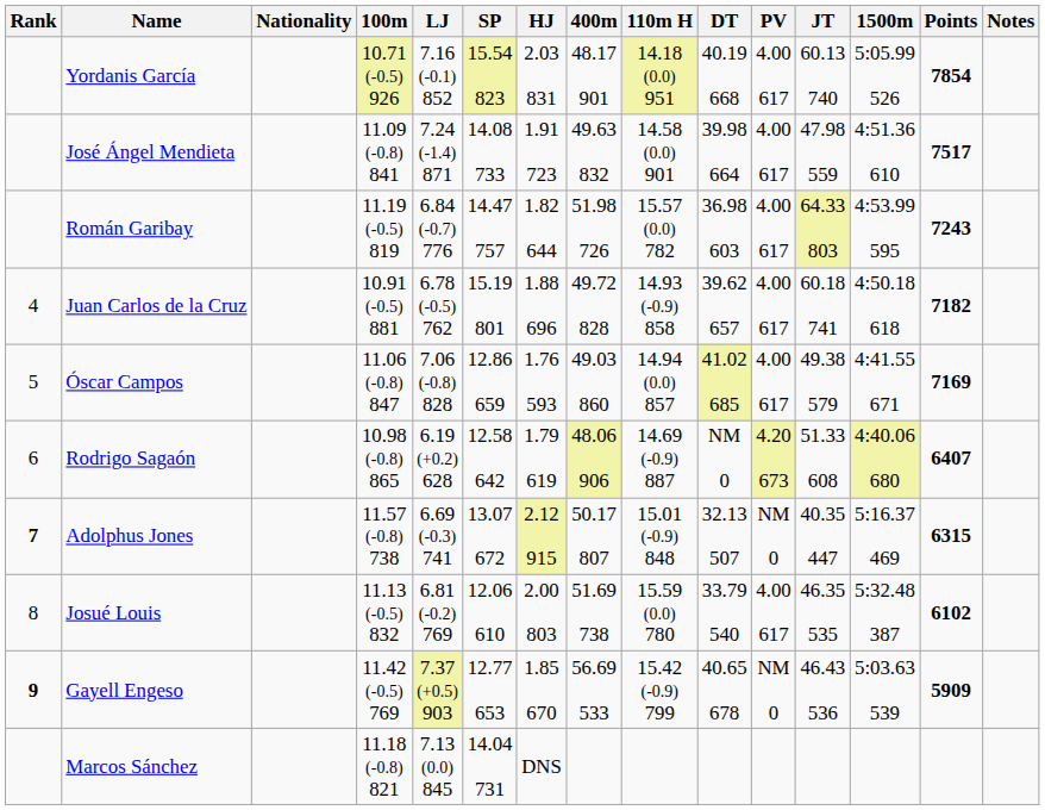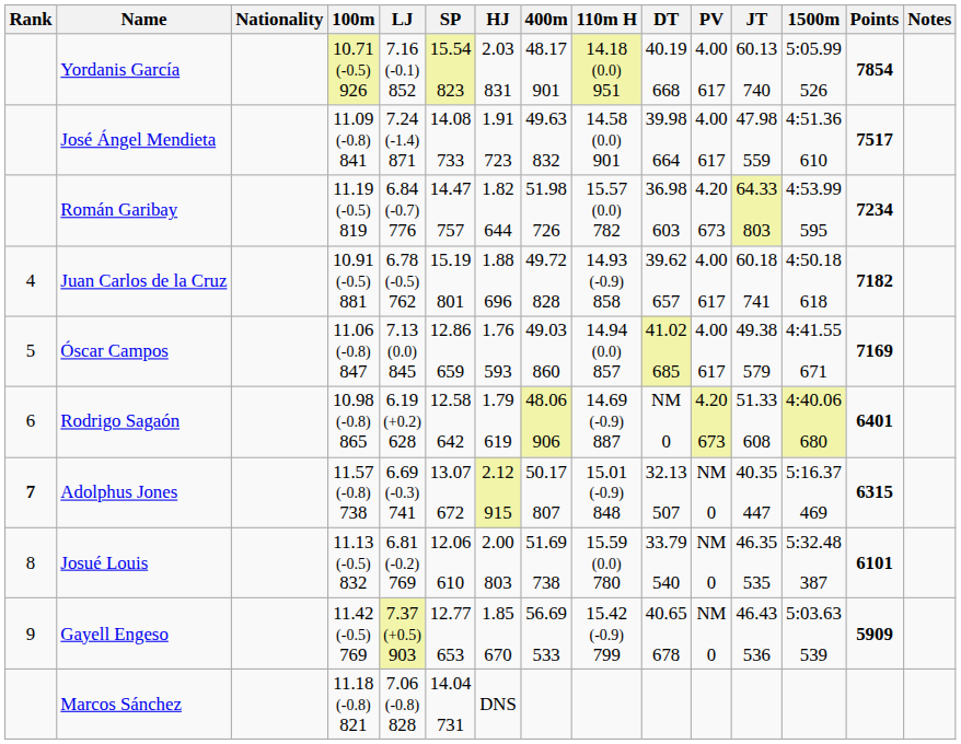Román Garibay | PV: 4.00 617 -> 4.20 673
Román Garibay | Points: 7243 -> 7234
Óscar Campos | LJ: 7.06 (-0.8) 828 -> 7.13 (0.0) 845
Rodrigo Sagaón | Points: 6407 -> 6401
Josué Louis | PV: 4.00 617 -> NM 0
Josué Louis | Points: 6102 -> 6101
Gayell Engeso | Rank: bold -> normal
Marcos Sánchez | LJ: 7.13 (0.0) 845 -> 7.06 (-0.8) 828
